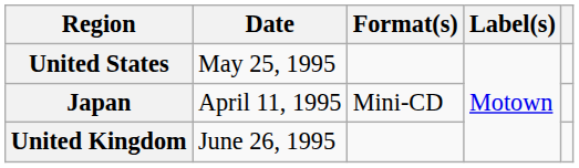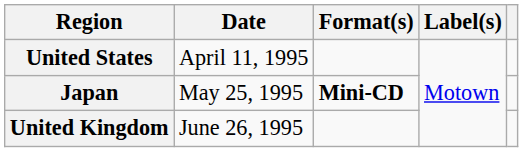United States | Date: May 25, 1995 -> April 11, 1995
Japan | Date: April 11, 1995 -> May 25, 1995
Japan | Format(s): normal -> bold
